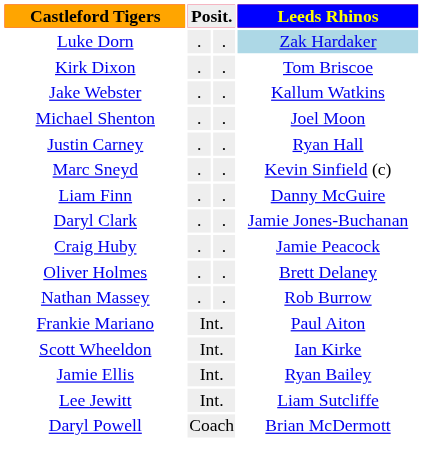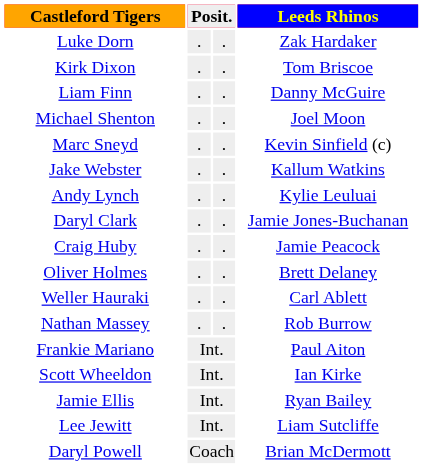Luke Dorn | Leeds Rhinos: lightblue background -> no background
rows swapped: Jake Webster <-> Liam Finn
- row: Justin Carney | . | . | Ryan Hall
+ row: Andy Lynch | . | . | Kylie Leuluai
+ row: Weller Hauraki | . | . | Carl Ablett
